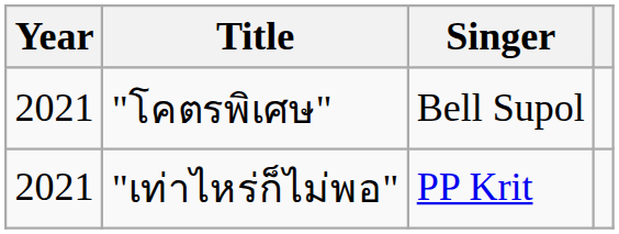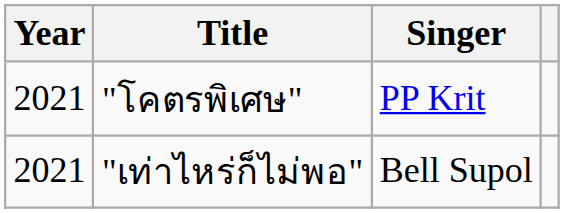"โคตรพิเศษ" | Singer: Bell Supol -> PP Krit
"เท่าไหร่ก็ไม่พอ" | Singer: PP Krit -> Bell Supol
